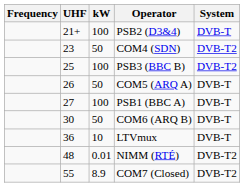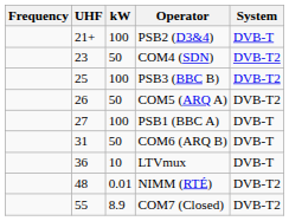COM5 (ARQ A) | System: DVB-T -> DVB-T2
COM6 (ARQ B) | UHF: 30 -> 31
